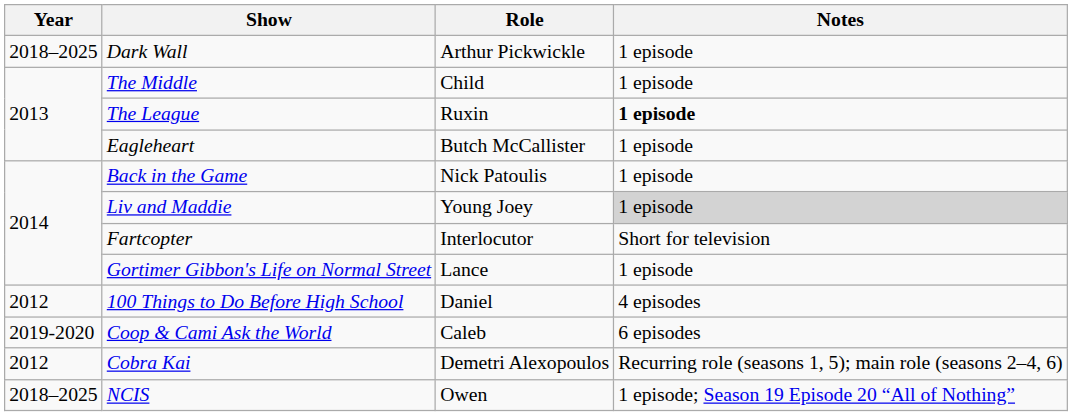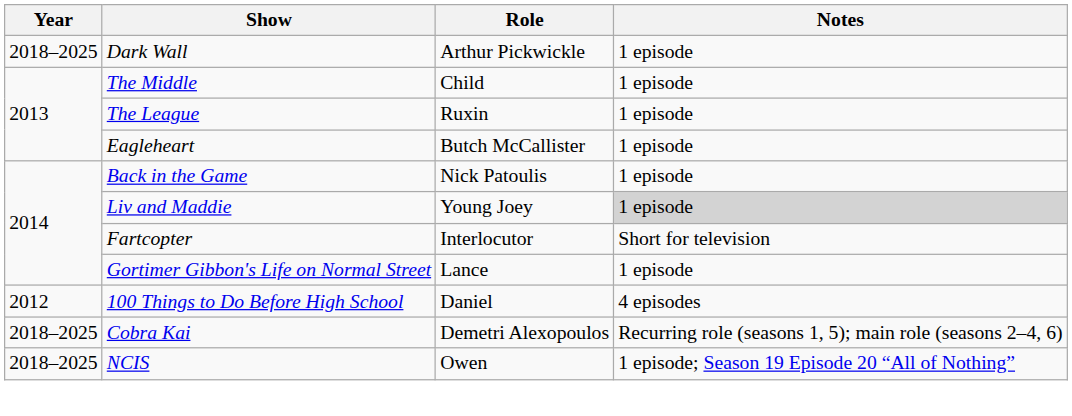The League | Notes: bold -> normal
- row: 2019-2020 | Coop & Cami Ask the World | Caleb | 6 episodes
Cobra Kai | Year: 2012 -> 2018–2025
